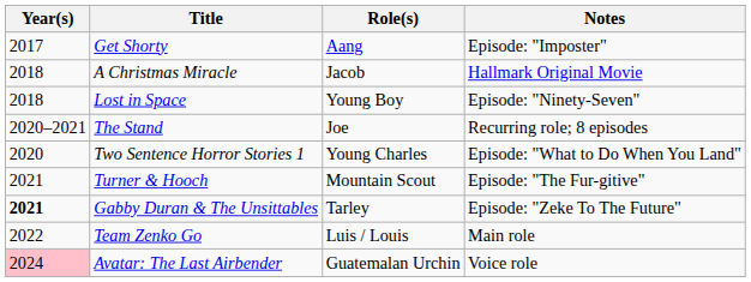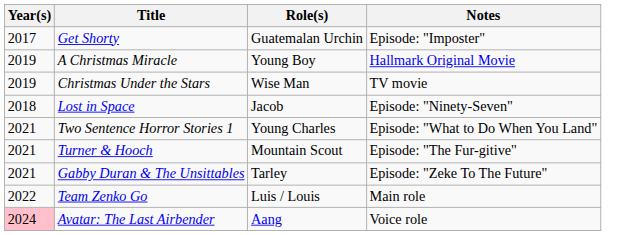Get Shorty | Role(s): Aang -> Guatemalan Urchin
A Christmas Miracle | Year(s): 2018 -> 2019
A Christmas Miracle | Role(s): Jacob -> Young Boy
+ row: 2019 | Christmas Under the Stars | Wise Man | TV movie
Lost in Space | Role(s): Young Boy -> Jacob
- row: 2020–2021 | The Stand | Joe | Recurring role; 8 episodes
Two Sentence Horror Stories 1 | Year(s): 2020 -> 2021
Gabby Duran & The Unsittables | Year(s): bold -> normal
Avatar: The Last Airbender | Role(s): Guatemalan Urchin -> Aang
